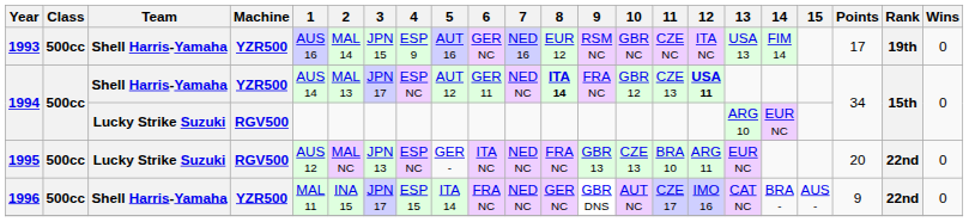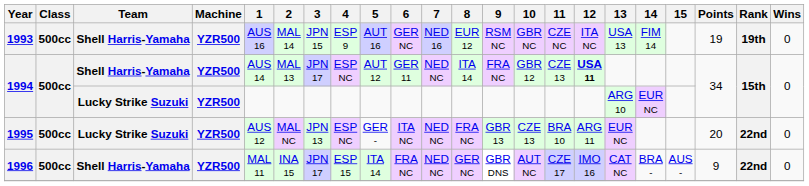1993 | Points: 17 -> 19
1994 / Shell Harris-Yamaha | 8: bold -> normal
1994 / Lucky Strike Suzuki | Machine: RGV500 -> YZR500
1995 | Machine: RGV500 -> YZR500
